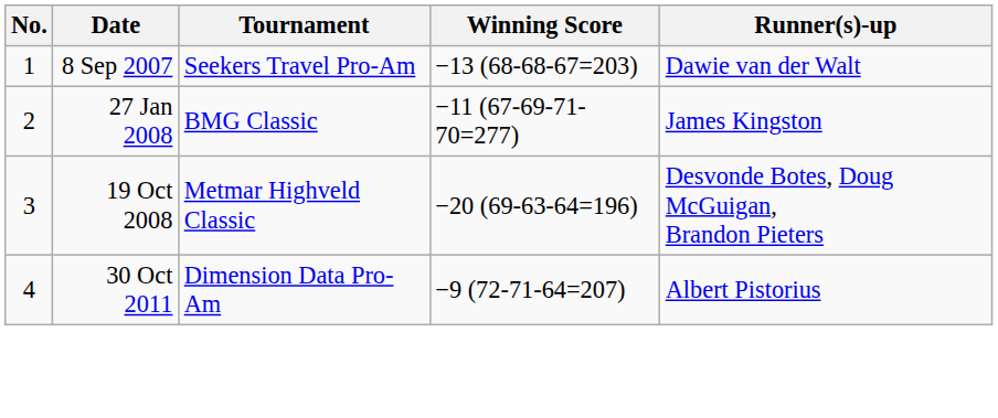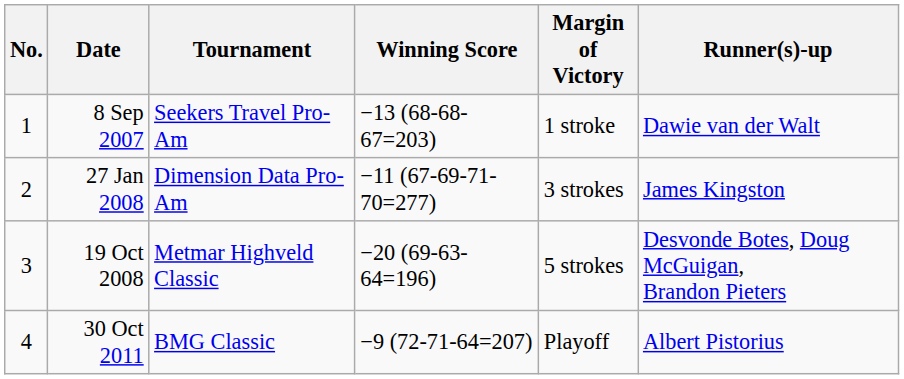+ column: Margin of Victory | 1 stroke | 3 strokes | 5 strokes | Playoff
27 Jan 2008 | Tournament: BMG Classic -> Dimension Data Pro-Am
30 Oct 2011 | Tournament: Dimension Data Pro-Am -> BMG Classic
